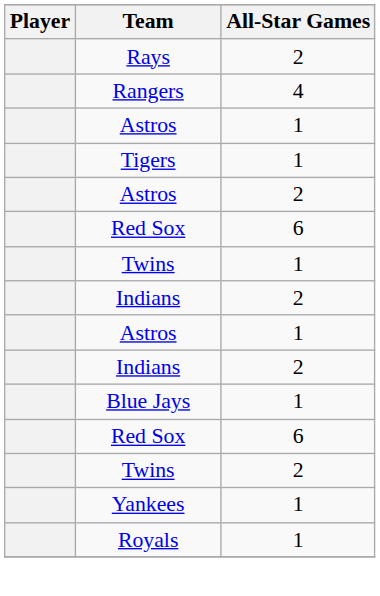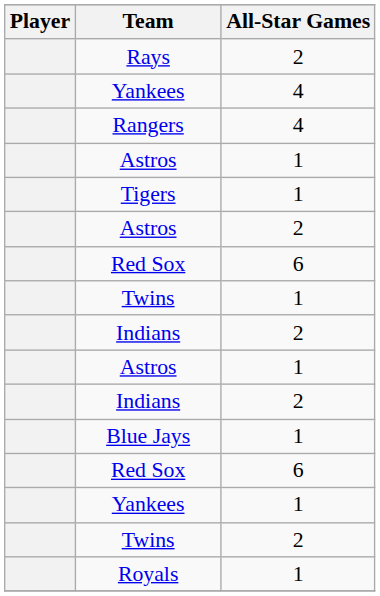+ row: Yankees | 4
rows swapped: Twins / 2 <-> Yankees / 1
